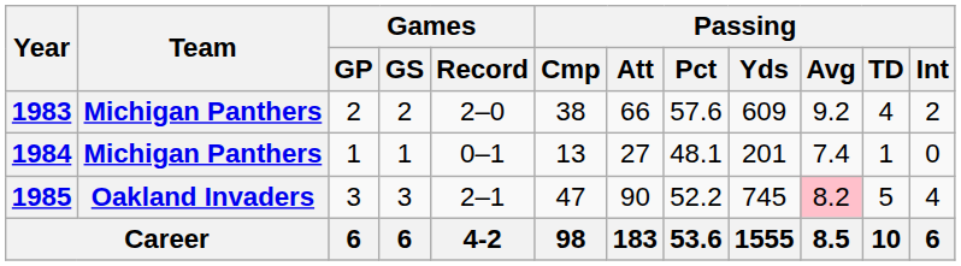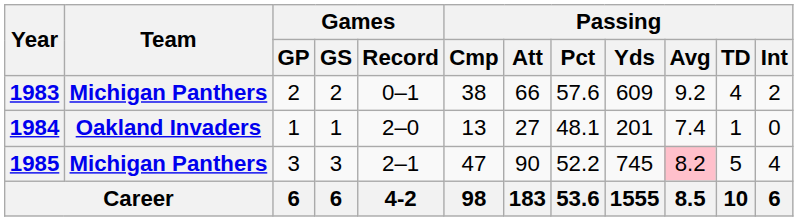1983 | Games / Record: 2–0 -> 0–1
1984 | Team: Michigan Panthers -> Oakland Invaders
1984 | Games / Record: 0–1 -> 2–0
1985 | Team: Oakland Invaders -> Michigan Panthers
